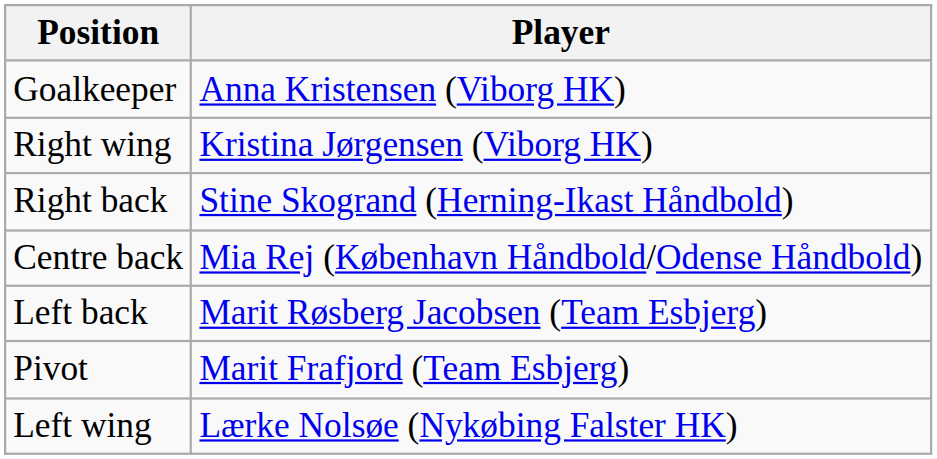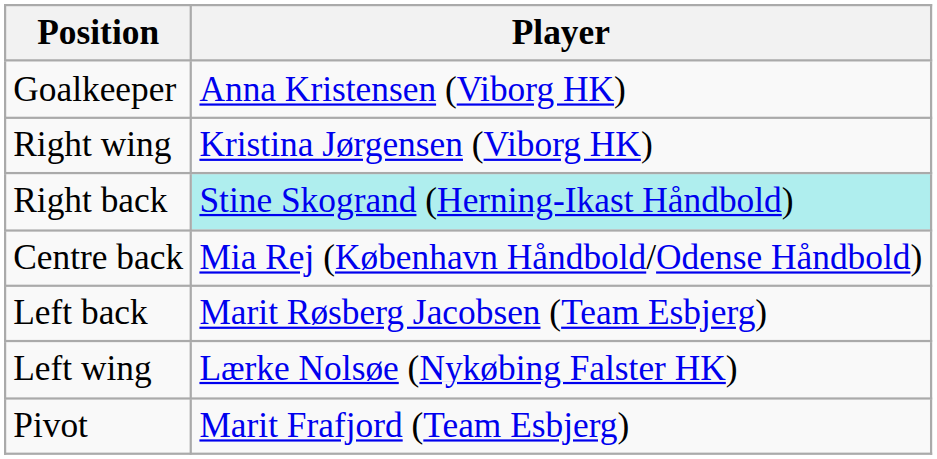Right back | Player: no background -> paleturquoise background
rows swapped: Left wing <-> Pivot
